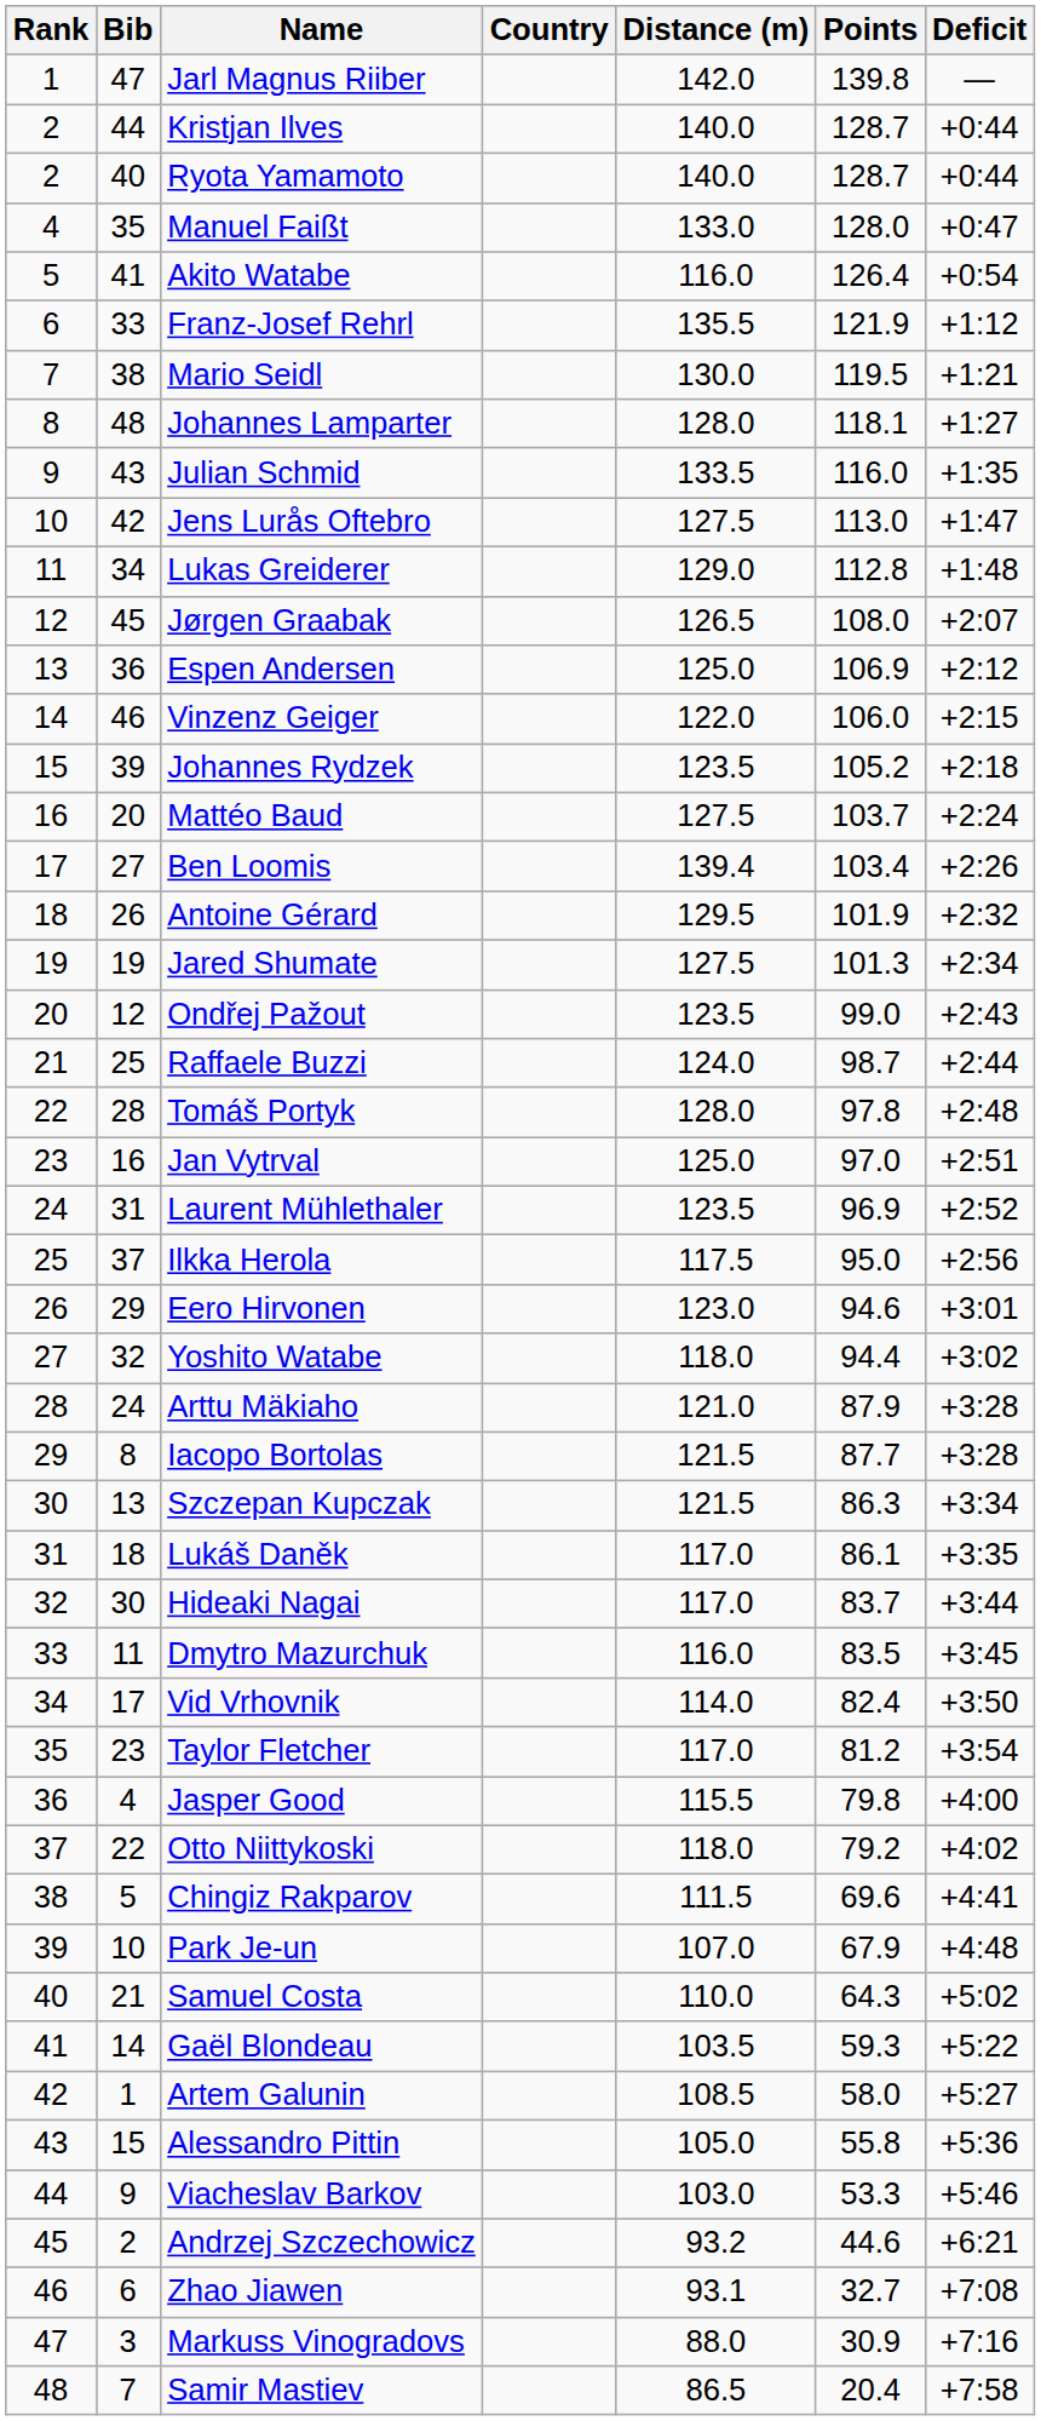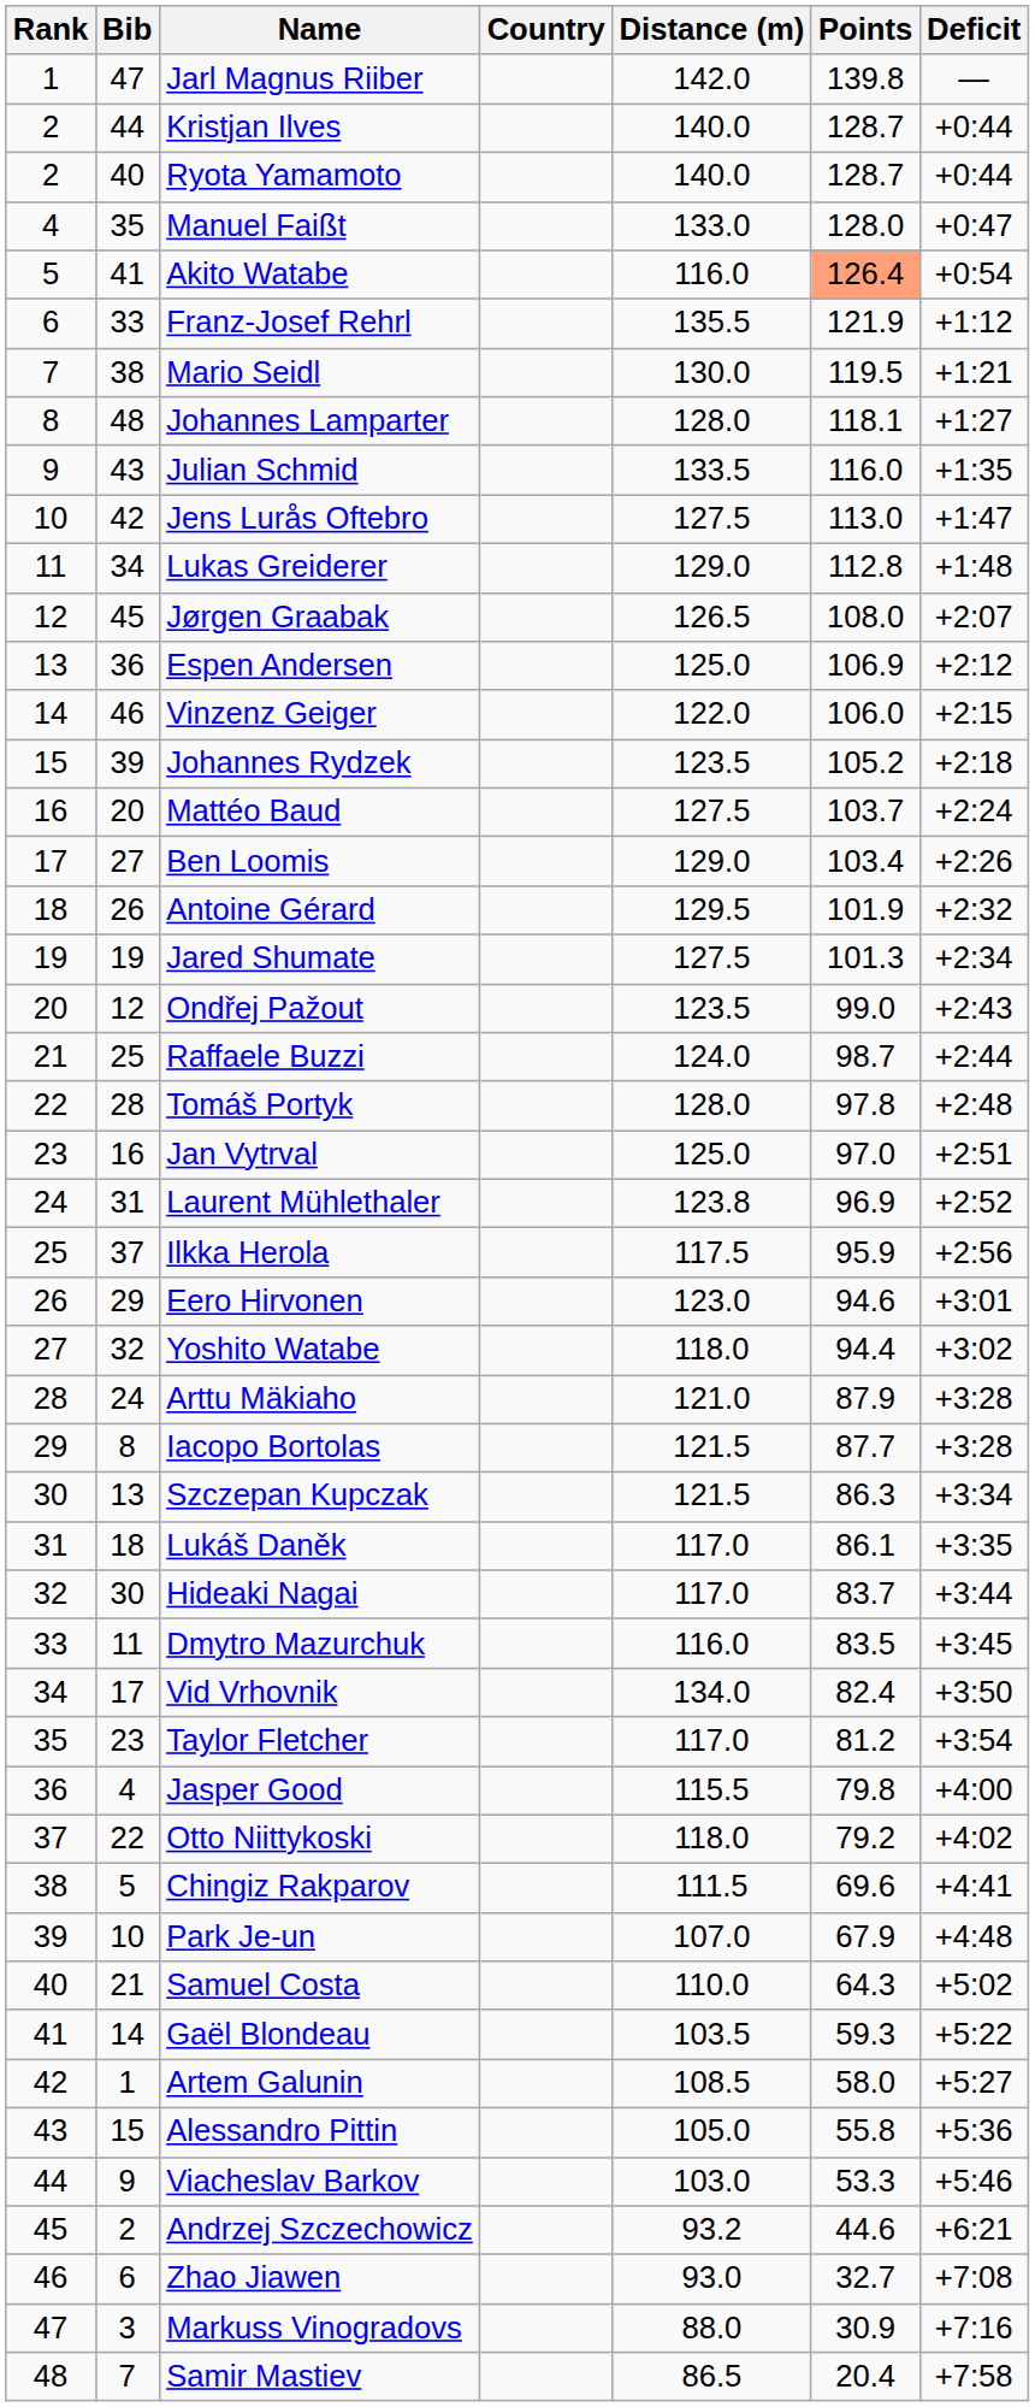Akito Watabe | Points: no background -> lightsalmon background
Ben Loomis | Distance (m): 139.4 -> 129.0
Laurent Mühlethaler | Distance (m): 123.5 -> 123.8
Ilkka Herola | Points: 95.0 -> 95.9
Vid Vrhovnik | Distance (m): 114.0 -> 134.0
Zhao Jiawen | Distance (m): 93.1 -> 93.0
